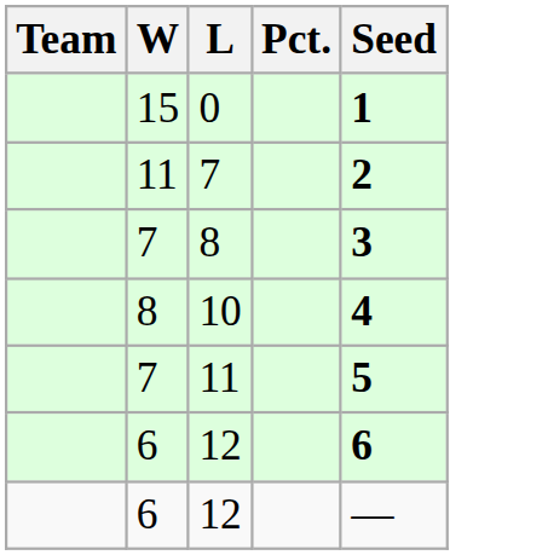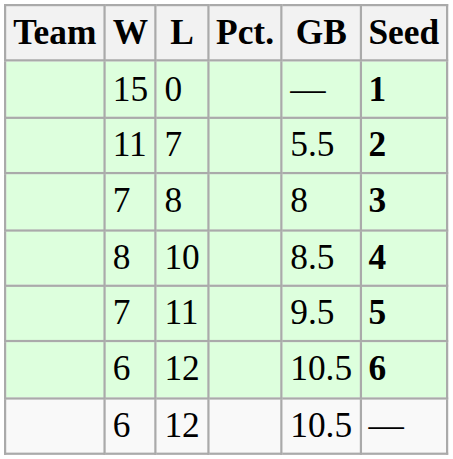+ column: GB | — | 5.5 | 8 | 8.5 | 9.5 | 10.5 | 10.5
